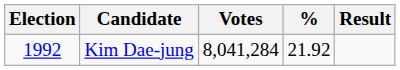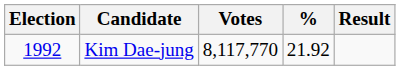Kim Dae-jung | Votes: 8,041,284 -> 8,117,770
